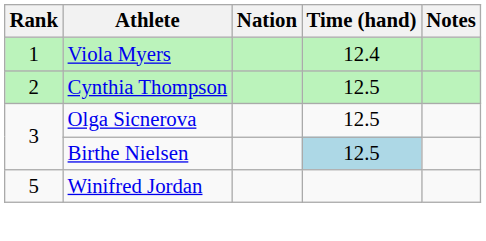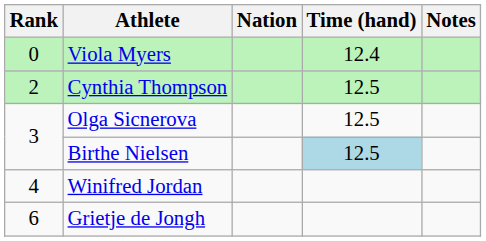Viola Myers | Rank: 1 -> 0
Winifred Jordan | Rank: 5 -> 4
+ row: 6 | Grietje de Jongh
